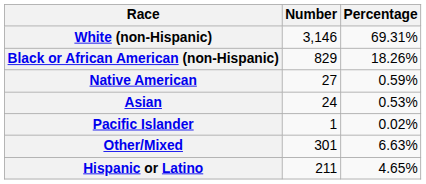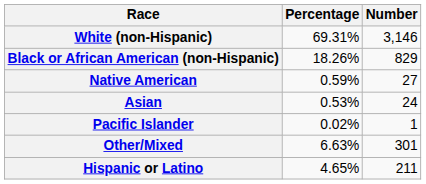columns swapped: Number <-> Percentage
